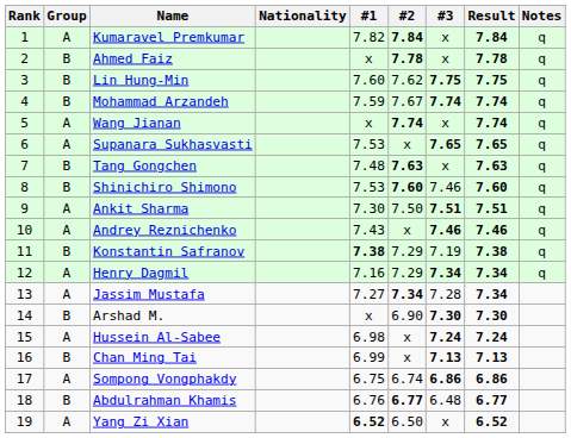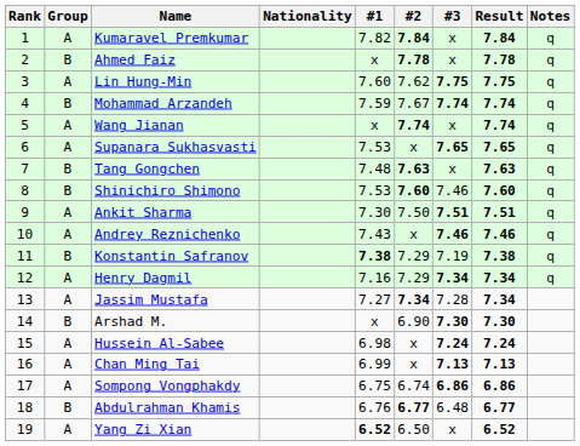Lin Hung-Min | Group: B -> A
Chan Ming Tai | Group: B -> A
